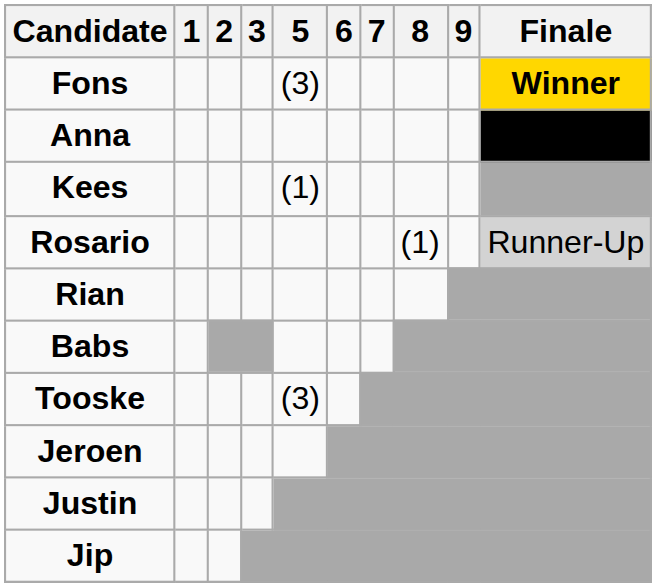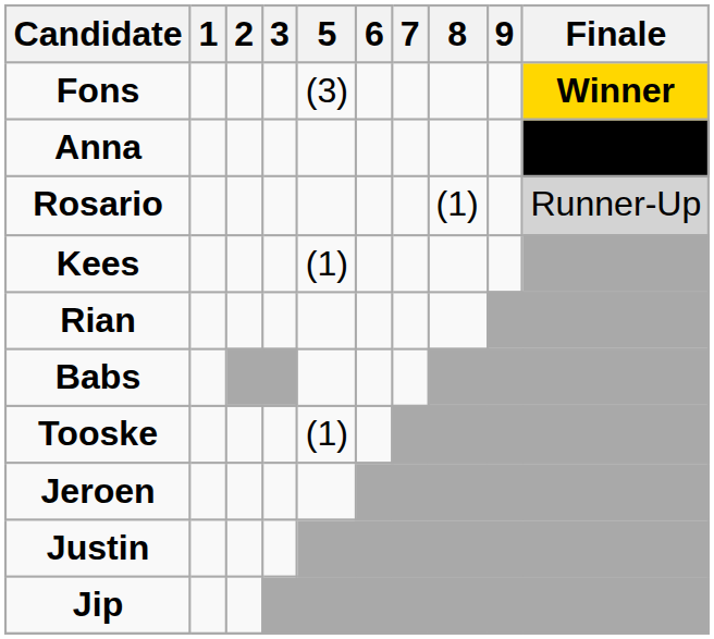rows swapped: Rosario <-> Kees
Tooske | 5: (3) -> (1)
